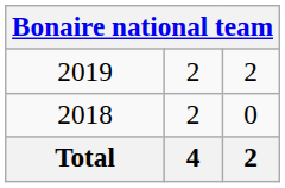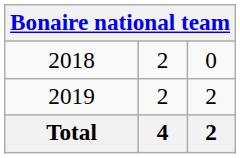rows swapped: 2018 <-> 2019
